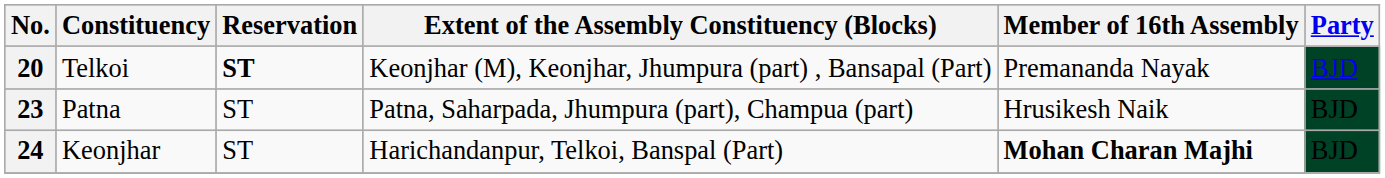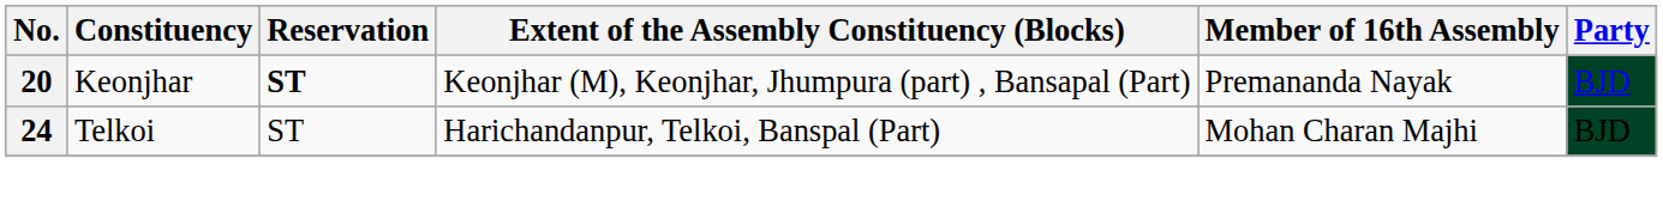20 | Constituency: Telkoi -> Keonjhar
- row: 23 | Patna | ST | Patna, Saharpada, Jhumpura (part), Champua (part) | Hrusikesh Naik | BJD
24 | Constituency: Keonjhar -> Telkoi
24 | Member of 16th Assembly: bold -> normal
